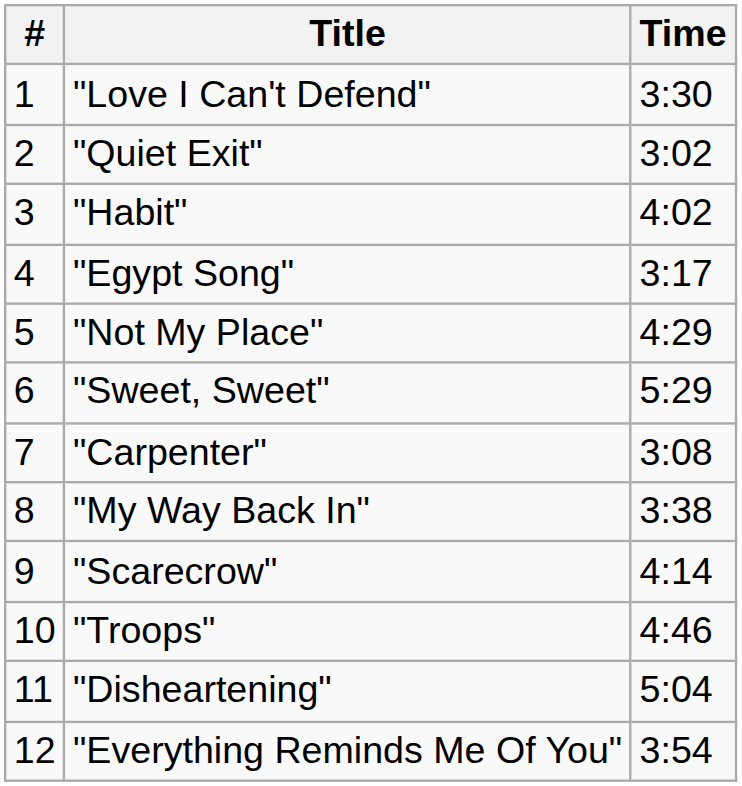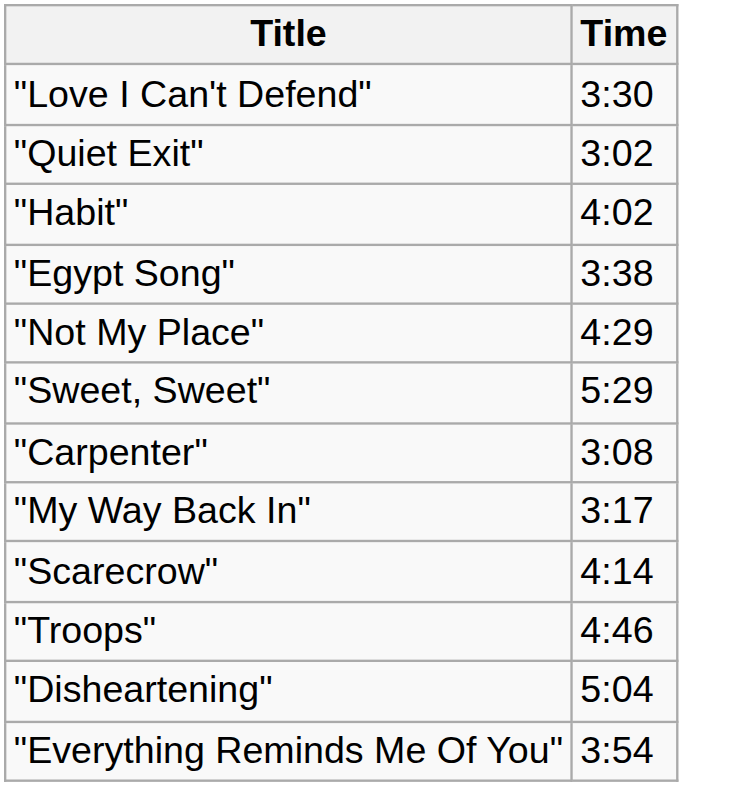- column: # | 1 | 2 | 3 | 4 | 5 | 6 | 7 | 8 | 9 | 10 | 11 | 12
"Egypt Song" | Time: 3:17 -> 3:38
"My Way Back In" | Time: 3:38 -> 3:17
